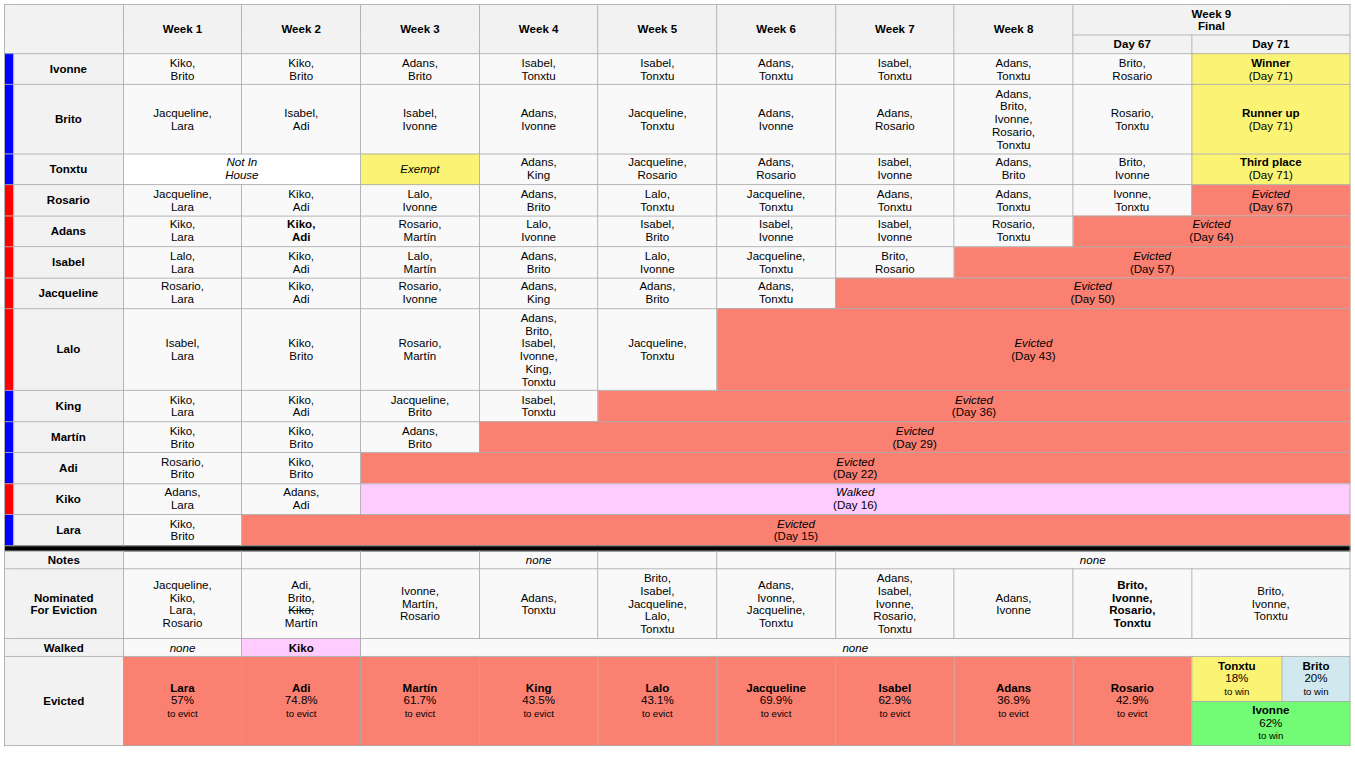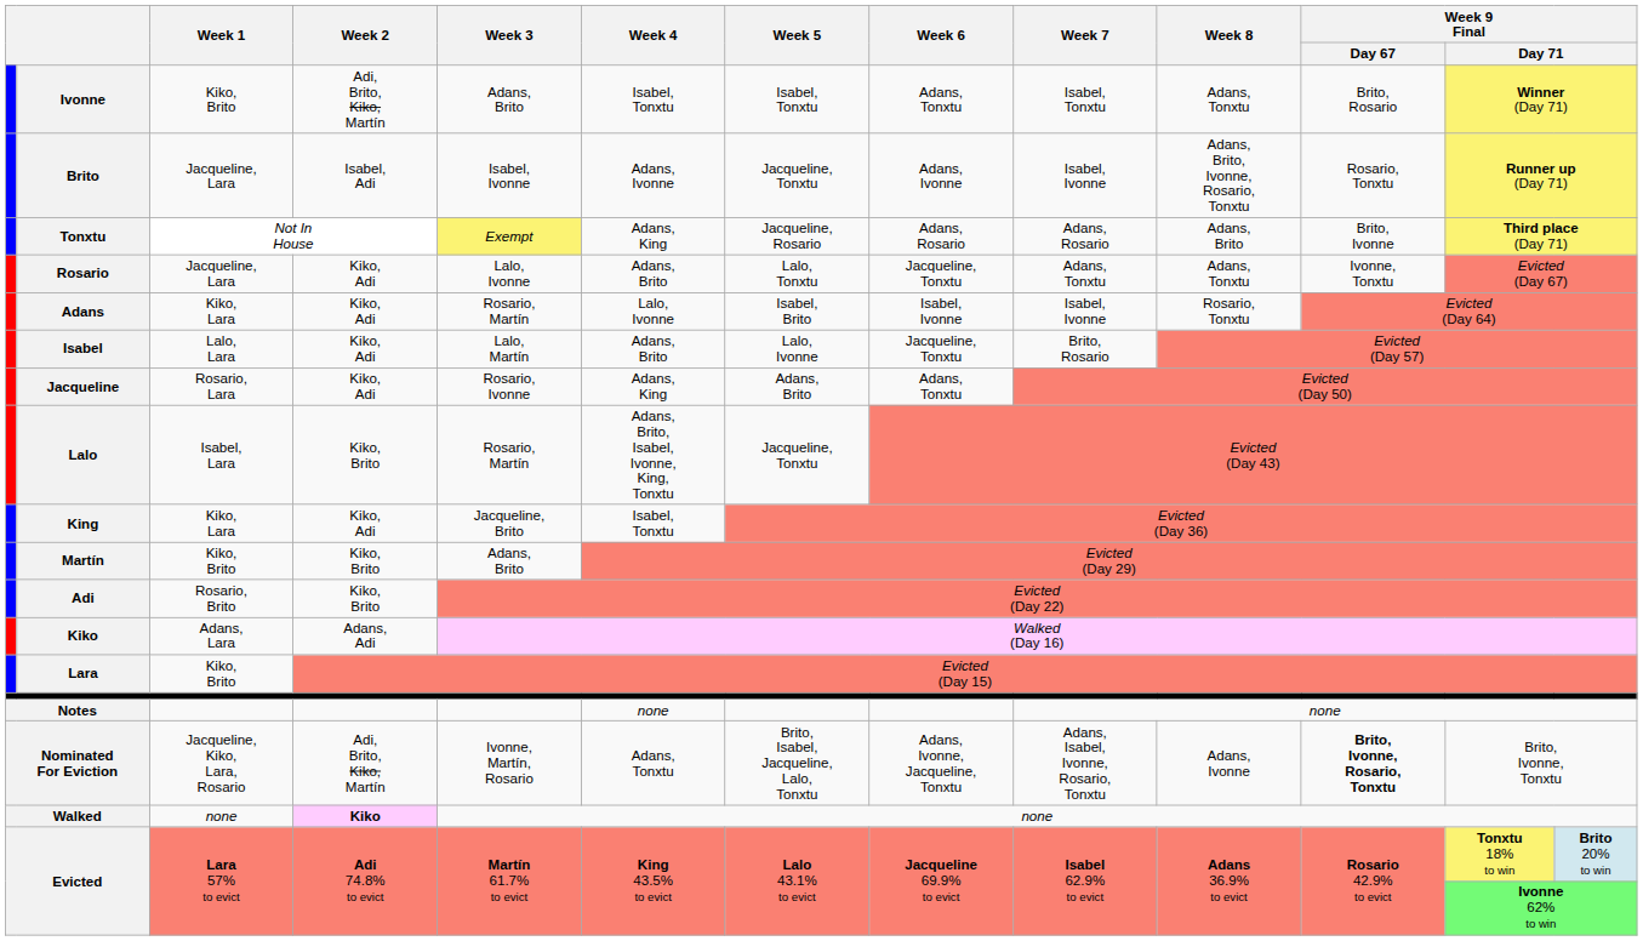Ivonne | Week 2: Kiko, Brito -> Adi, Brito, Kiko, Martín
Brito | Week 7: Adans, Rosario -> Isabel, Ivonne
Tonxtu | Week 7: Isabel, Ivonne -> Adans, Rosario
Adans | Week 2: bold -> normal
